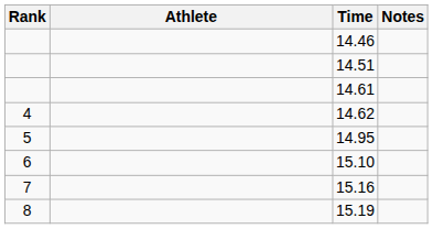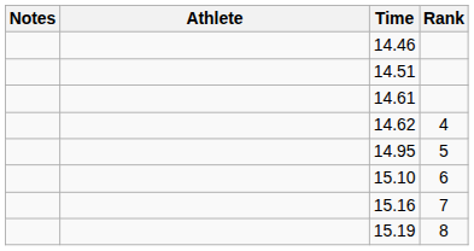columns swapped: Rank <-> Notes
